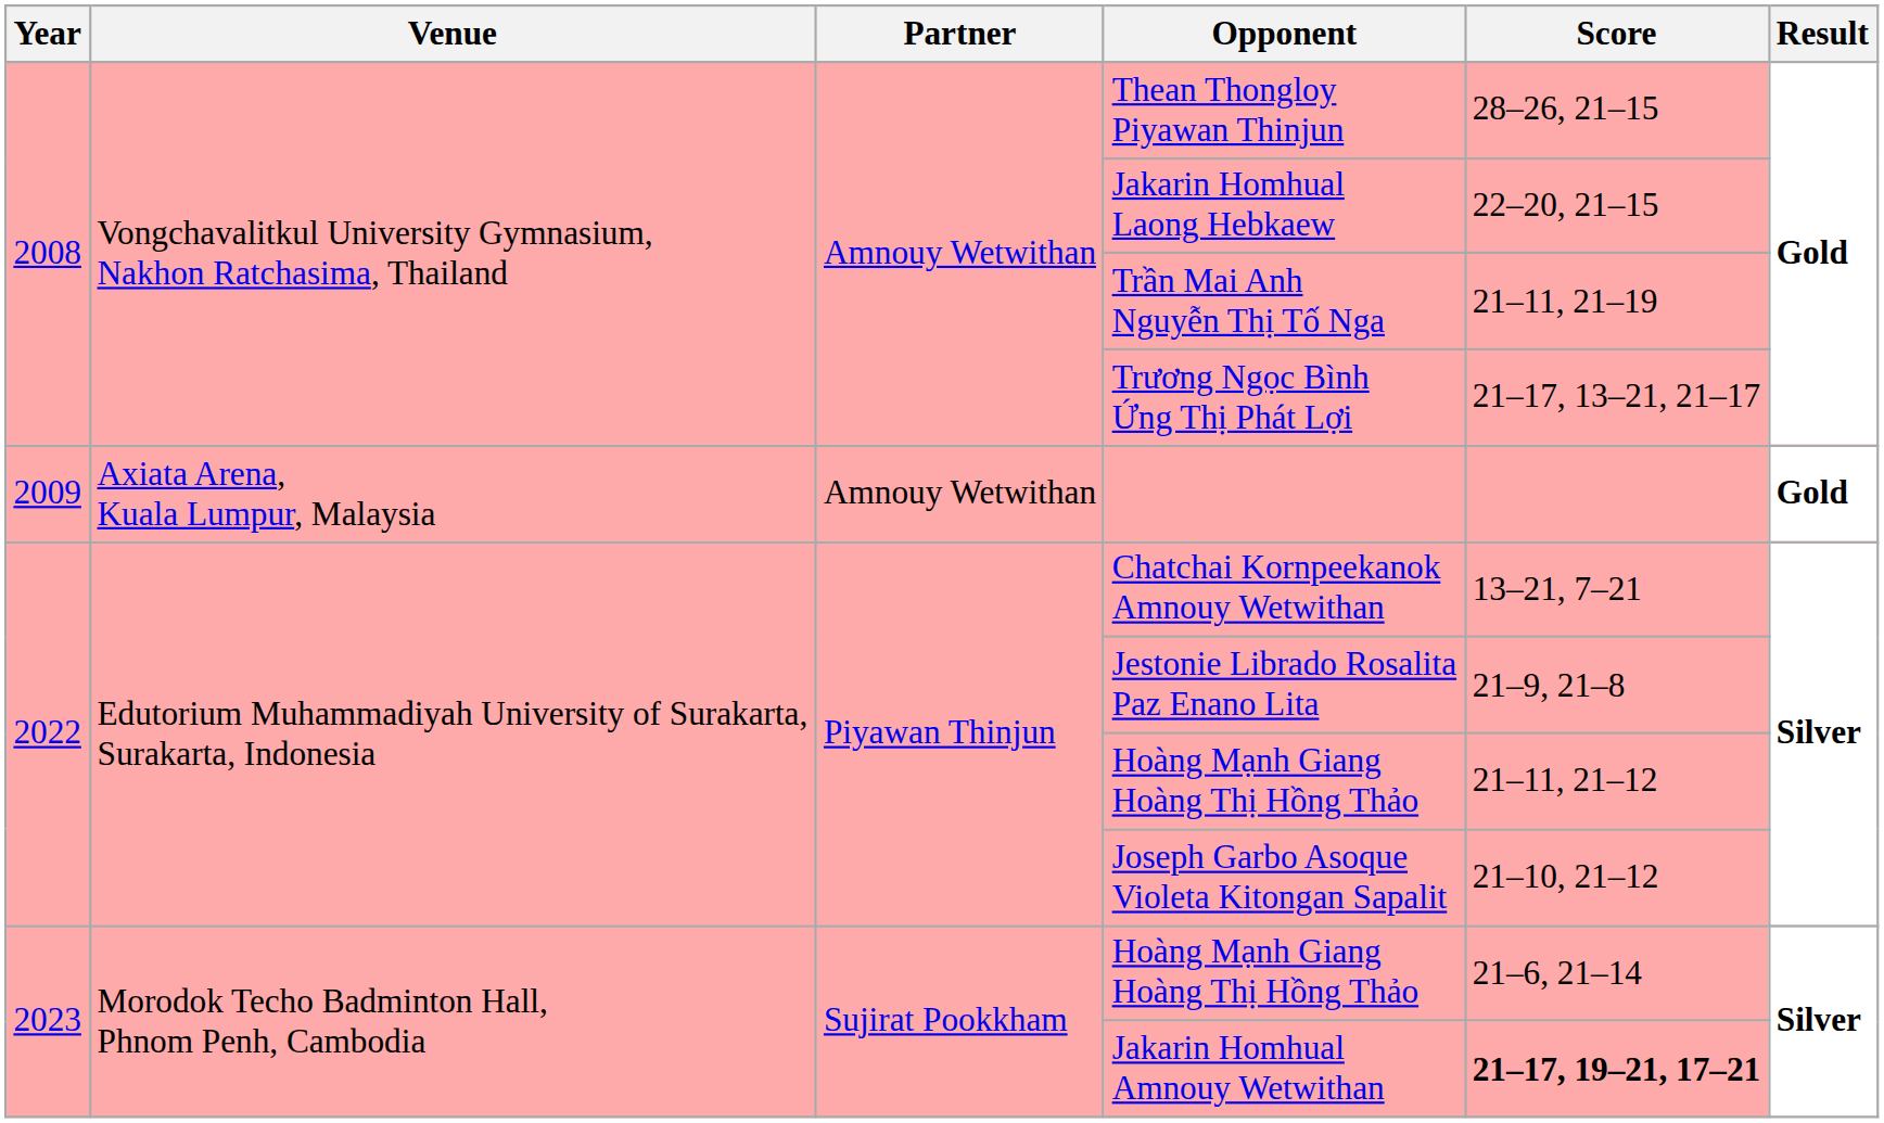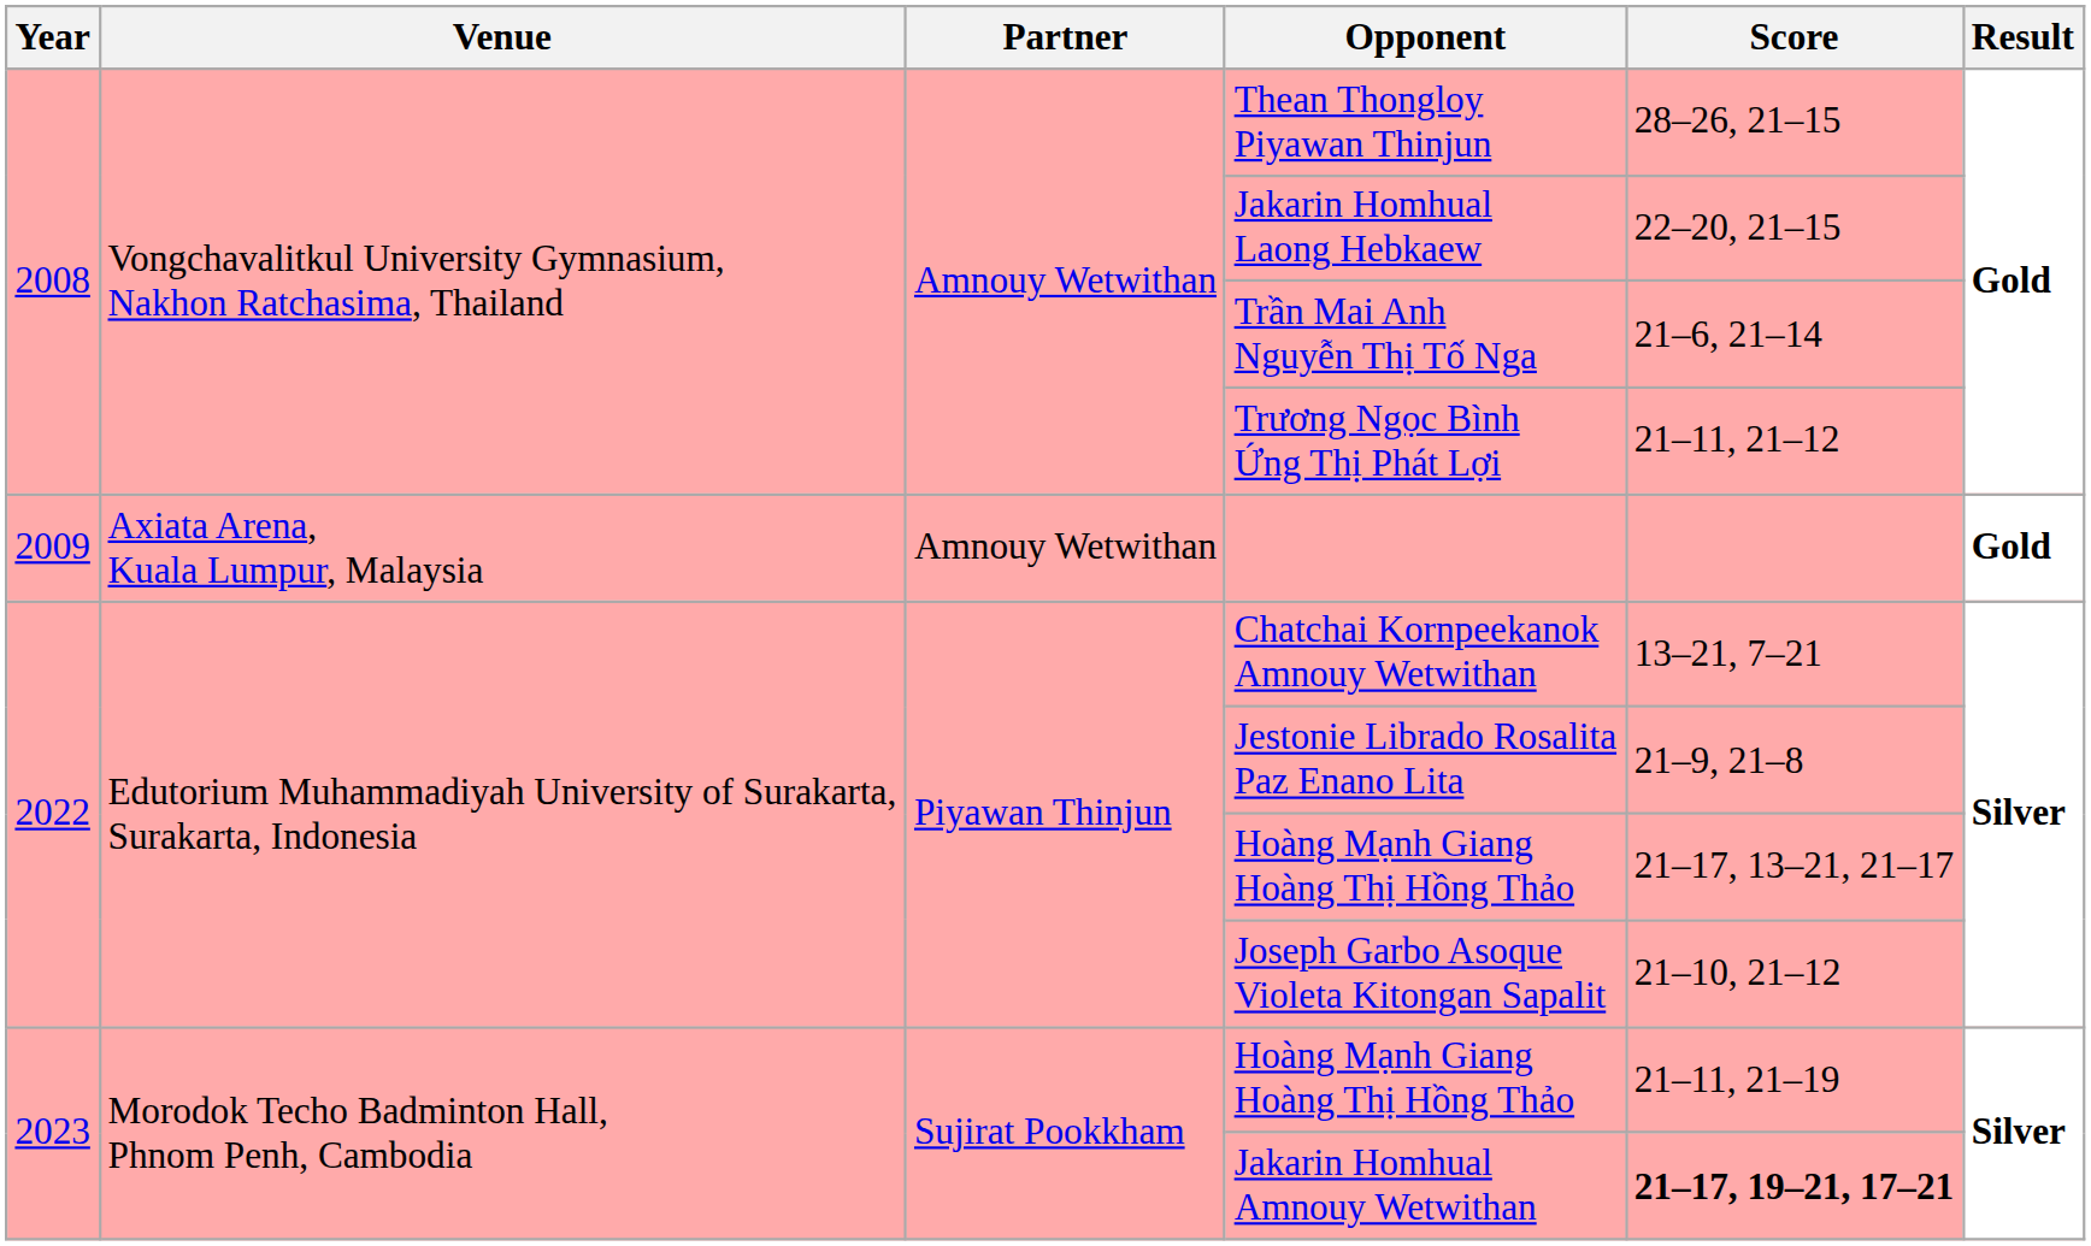Trần Mai Anh Nguyễn Thị Tố Nga | Score: 21–11, 21–19 -> 21–6, 21–14
Trương Ngọc Bình Ứng Thị Phát Lợi | Score: 21–17, 13–21, 21–17 -> 21–11, 21–12
2022 / Hoàng Mạnh Giang Hoàng Thị Hồng Thảo | Score: 21–11, 21–12 -> 21–17, 13–21, 21–17
2023 / Hoàng Mạnh Giang Hoàng Thị Hồng Thảo | Score: 21–6, 21–14 -> 21–11, 21–19
